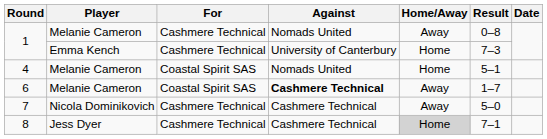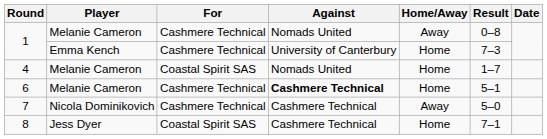4 | Result: 5–1 -> 1–7
6 | For: Coastal Spirit SAS -> Cashmere Technical
6 | Home/Away: Away -> Home
6 | Result: 1–7 -> 5–1
8 | For: Cashmere Technical -> Coastal Spirit SAS
8 | Home/Away: lightgrey background -> no background
